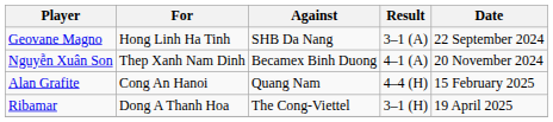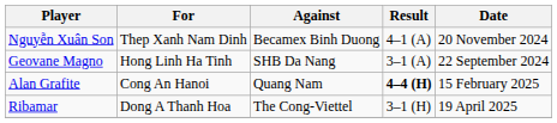rows swapped: Geovane Magno <-> Nguyễn Xuân Son
Alan Grafite | Result: normal -> bold
